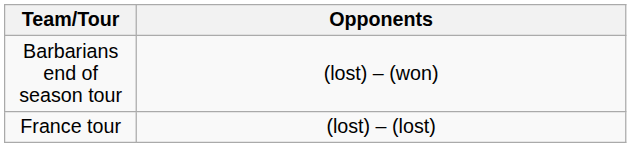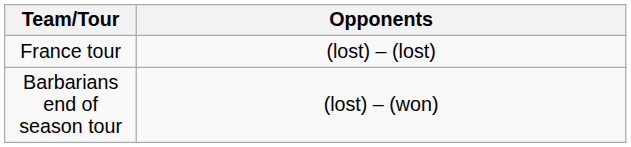rows swapped: Barbarians end of season tour <-> France tour
